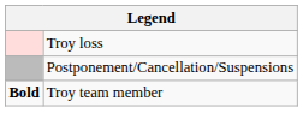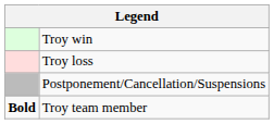+ row: Troy win
